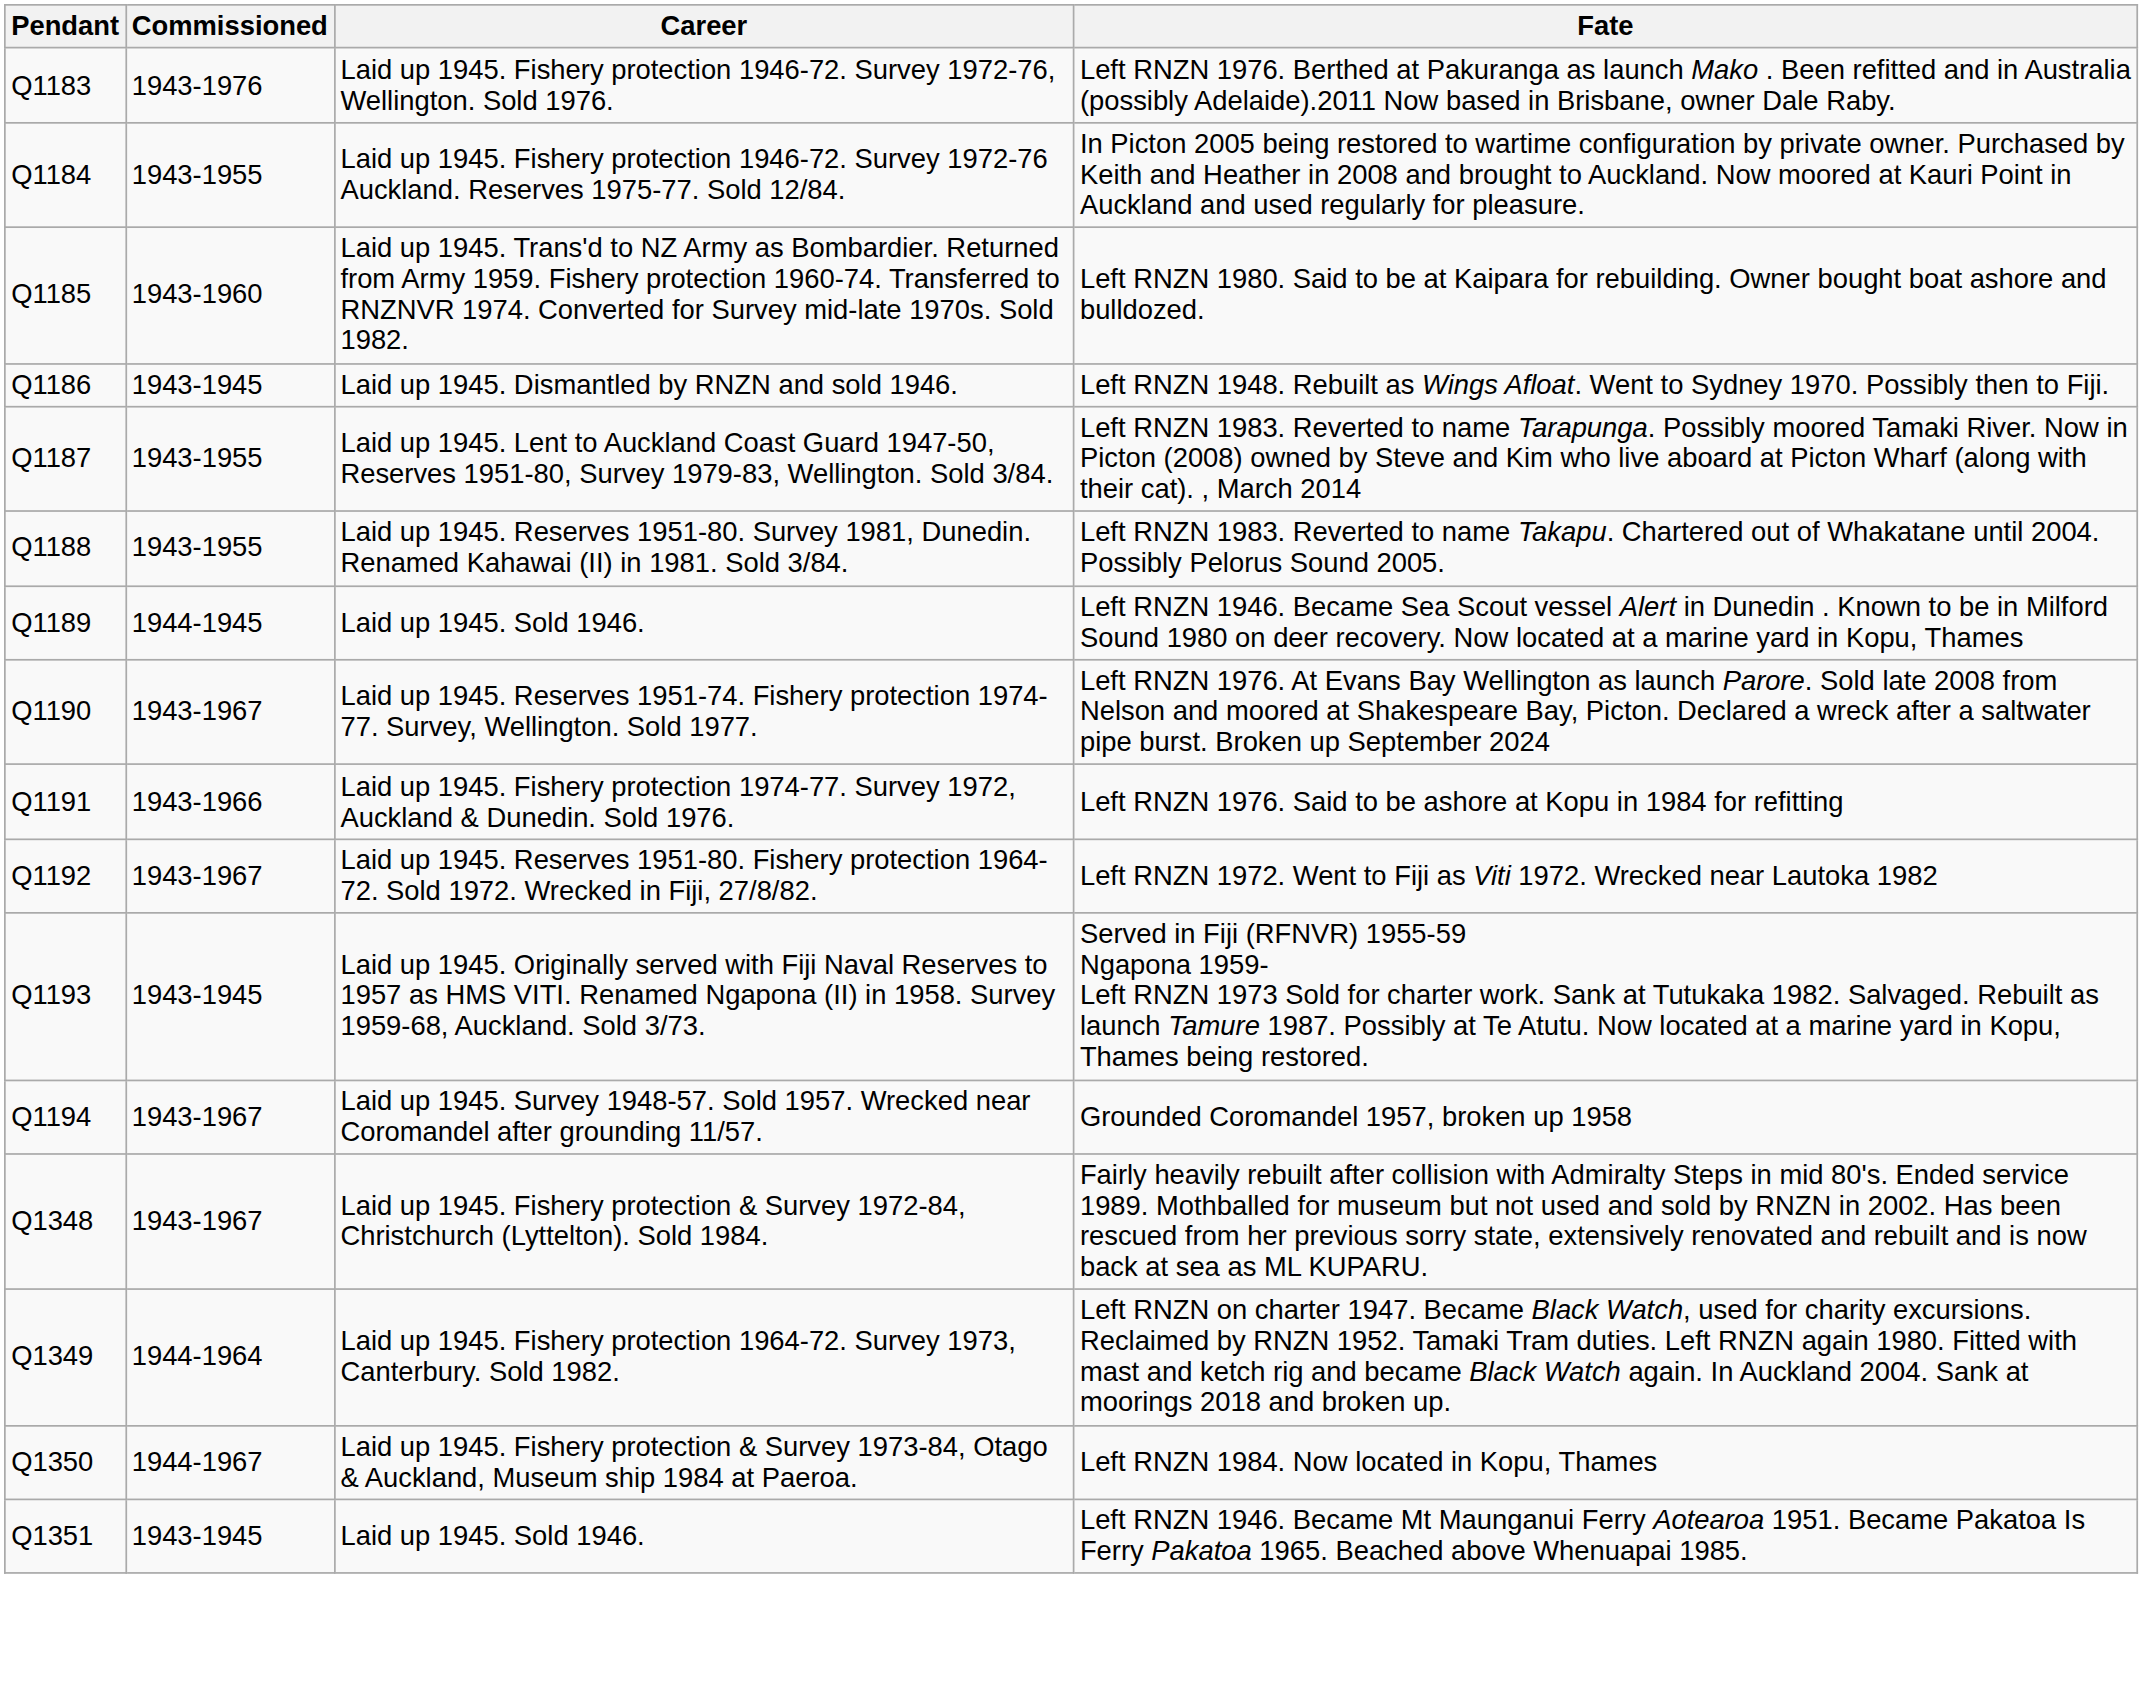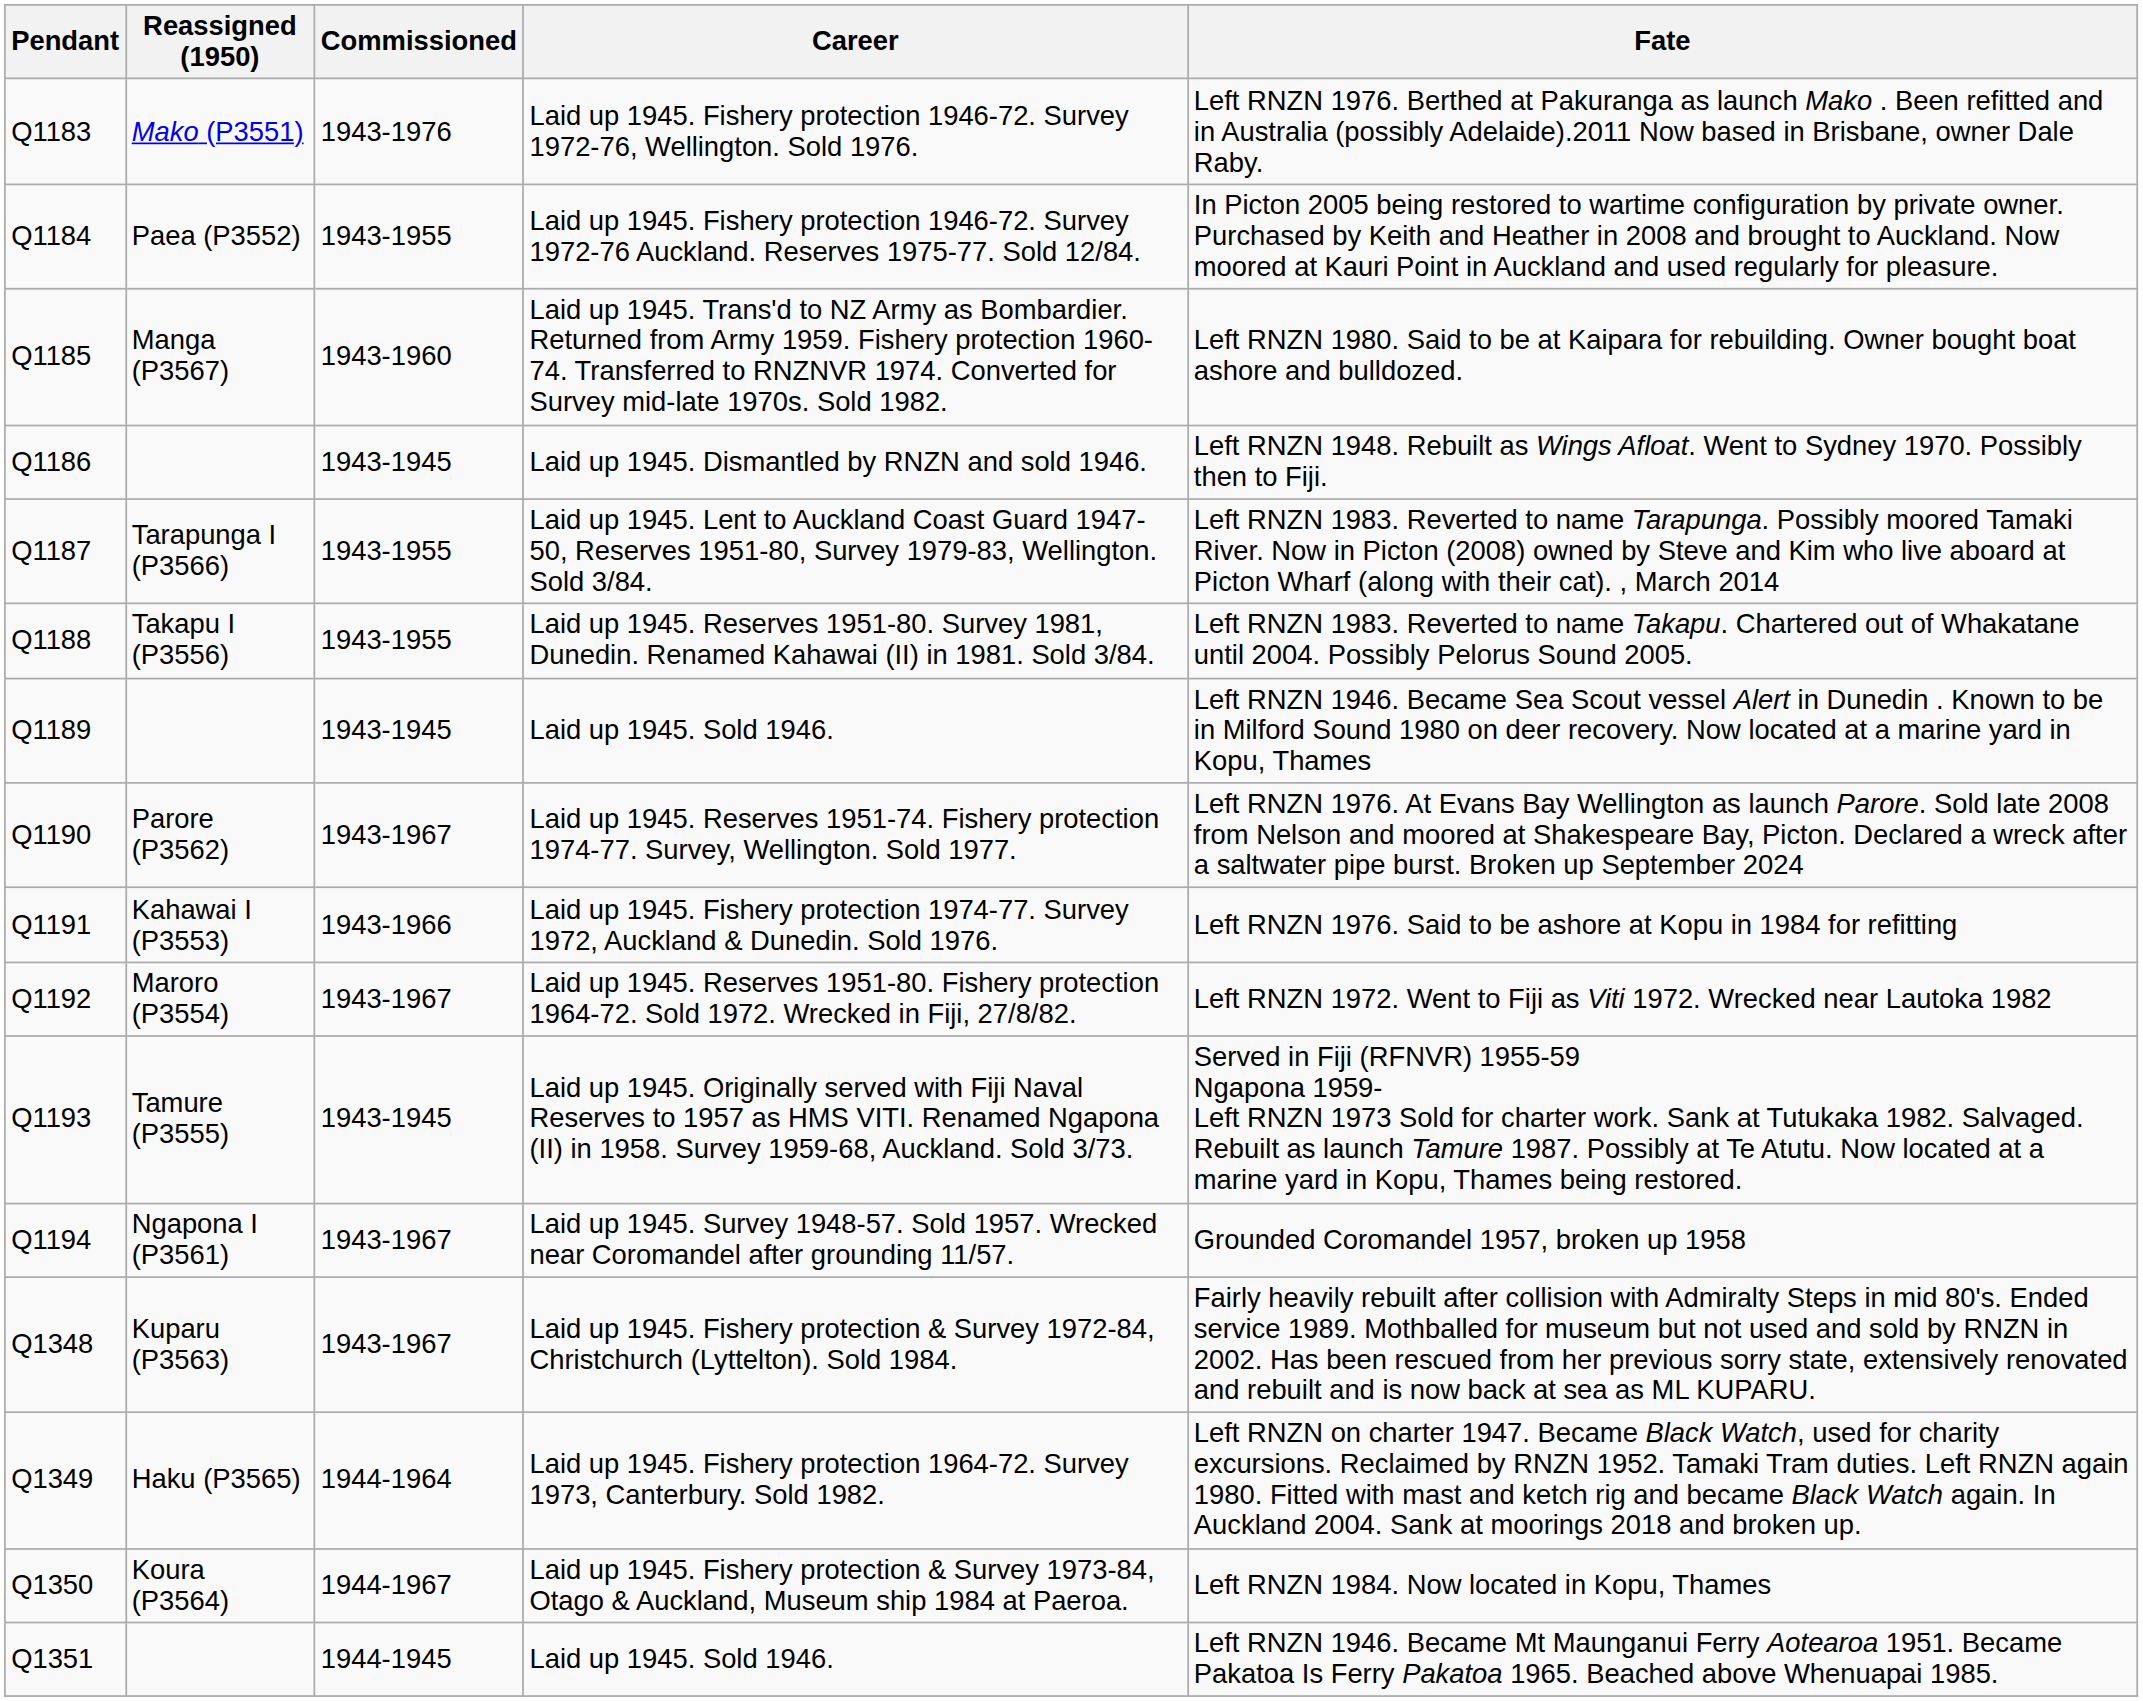+ column: Reassigned (1950) | Mako (P3551) | Paea (P3552) | Manga (P3567) | Tarapunga I (P3566) | Takapu I (P3556) | Parore (P3562) | Kahawai I (P3553) | Maroro (P3554) | Tamure (P3555) | Ngapona I (P3561) | Kuparu (P3563) | Haku (P3565) | Koura (P3564)
Q1189 / Laid up 1945. Sold 1946. | Commissioned: 1944-1945 -> 1943-1945
Q1351 / Laid up 1945. Sold 1946. | Commissioned: 1943-1945 -> 1944-1945
